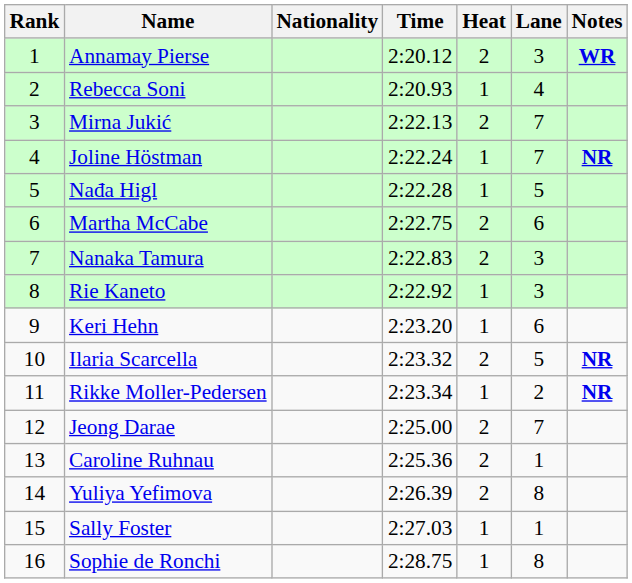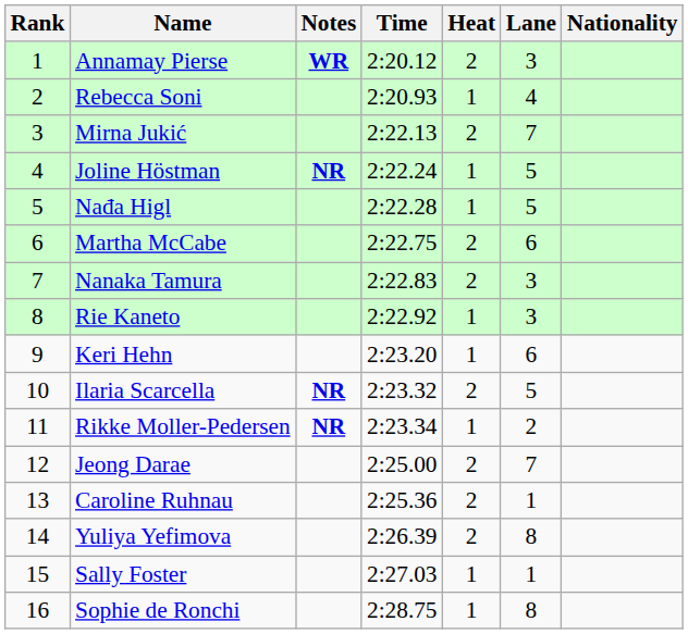columns swapped: Nationality <-> Notes
Joline Höstman | Lane: 7 -> 5
